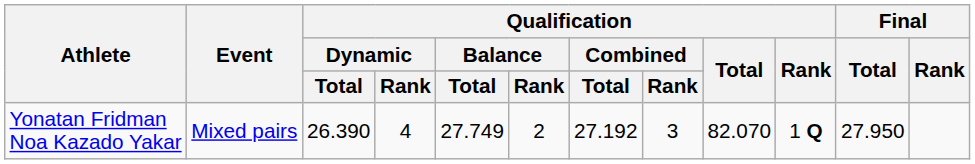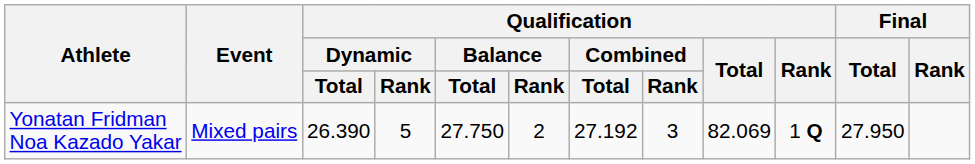Yonatan Fridman Noa Kazado Yakar | Qualification / Dynamic / Rank: 4 -> 5
Yonatan Fridman Noa Kazado Yakar | Qualification / Balance / Total: 27.749 -> 27.750
Yonatan Fridman Noa Kazado Yakar | Qualification / Total: 82.070 -> 82.069
